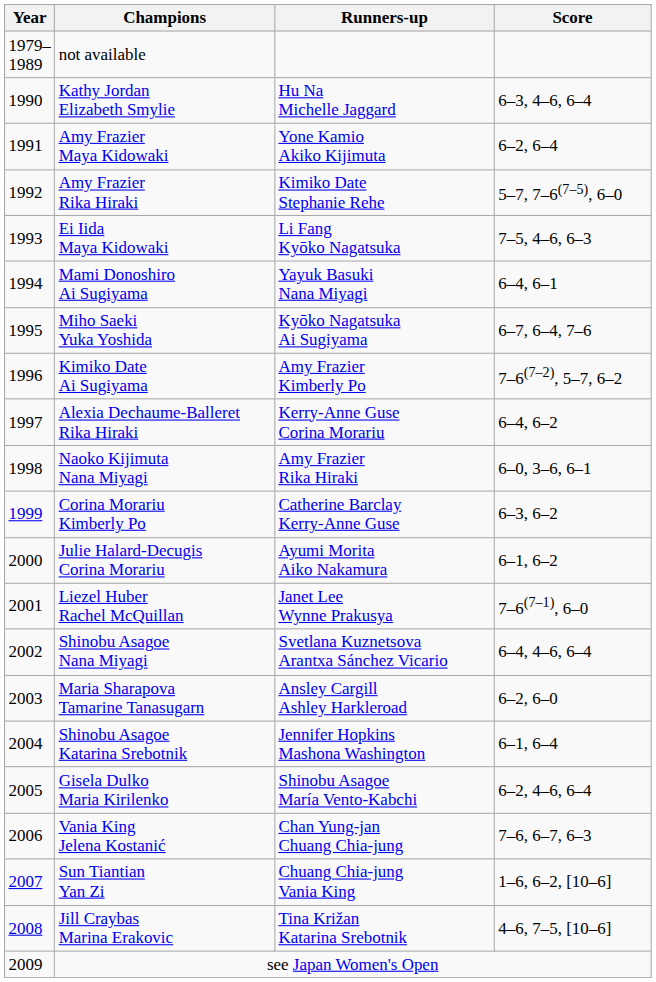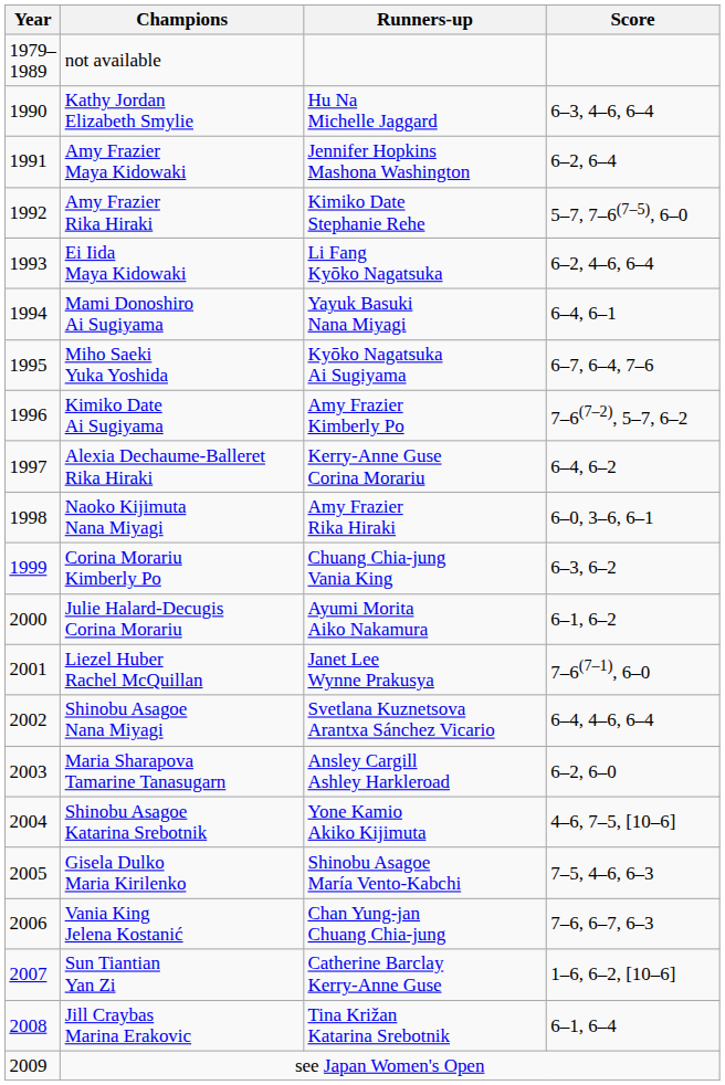Amy Frazier Maya Kidowaki | Runners-up: Yone Kamio Akiko Kijimuta -> Jennifer Hopkins Mashona Washington
Ei Iida Maya Kidowaki | Score: 7–5, 4–6, 6–3 -> 6–2, 4–6, 6–4
Corina Morariu Kimberly Po | Runners-up: Catherine Barclay Kerry-Anne Guse -> Chuang Chia-jung Vania King
Shinobu Asagoe Katarina Srebotnik | Runners-up: Jennifer Hopkins Mashona Washington -> Yone Kamio Akiko Kijimuta
Shinobu Asagoe Katarina Srebotnik | Score: 6–1, 6–4 -> 4–6, 7–5, [10–6]
Gisela Dulko Maria Kirilenko | Score: 6–2, 4–6, 6–4 -> 7–5, 4–6, 6–3
Sun Tiantian Yan Zi | Runners-up: Chuang Chia-jung Vania King -> Catherine Barclay Kerry-Anne Guse
Jill Craybas Marina Erakovic | Score: 4–6, 7–5, [10–6] -> 6–1, 6–4
